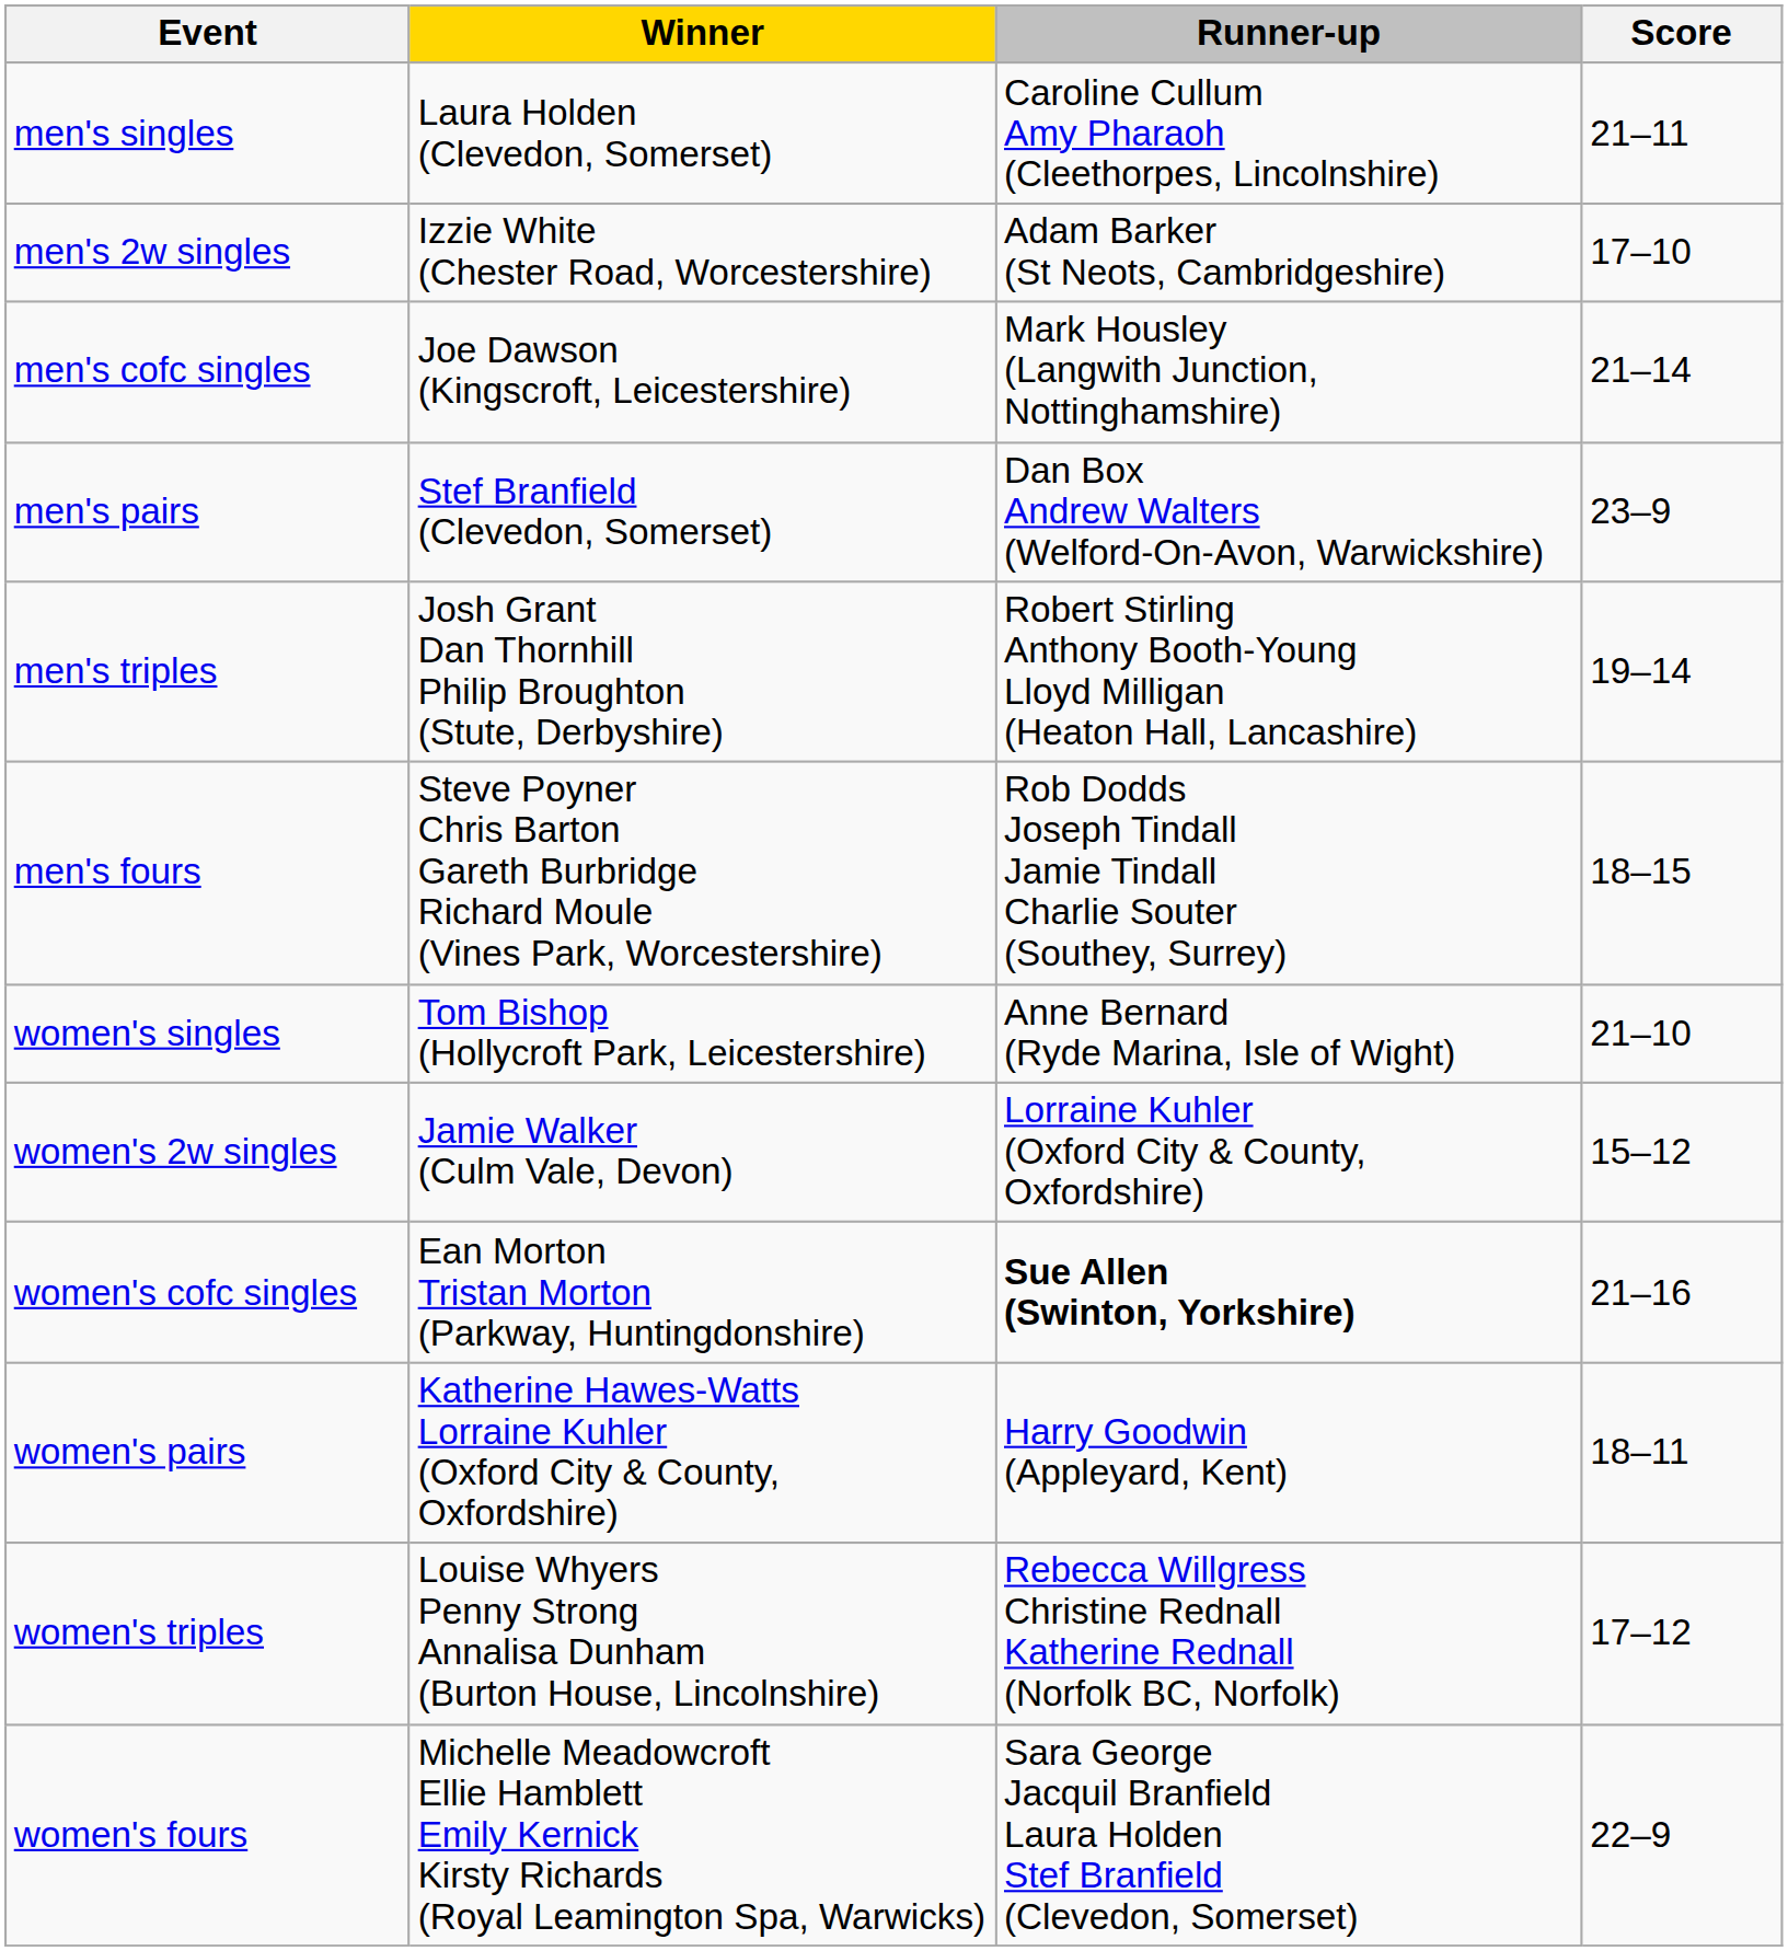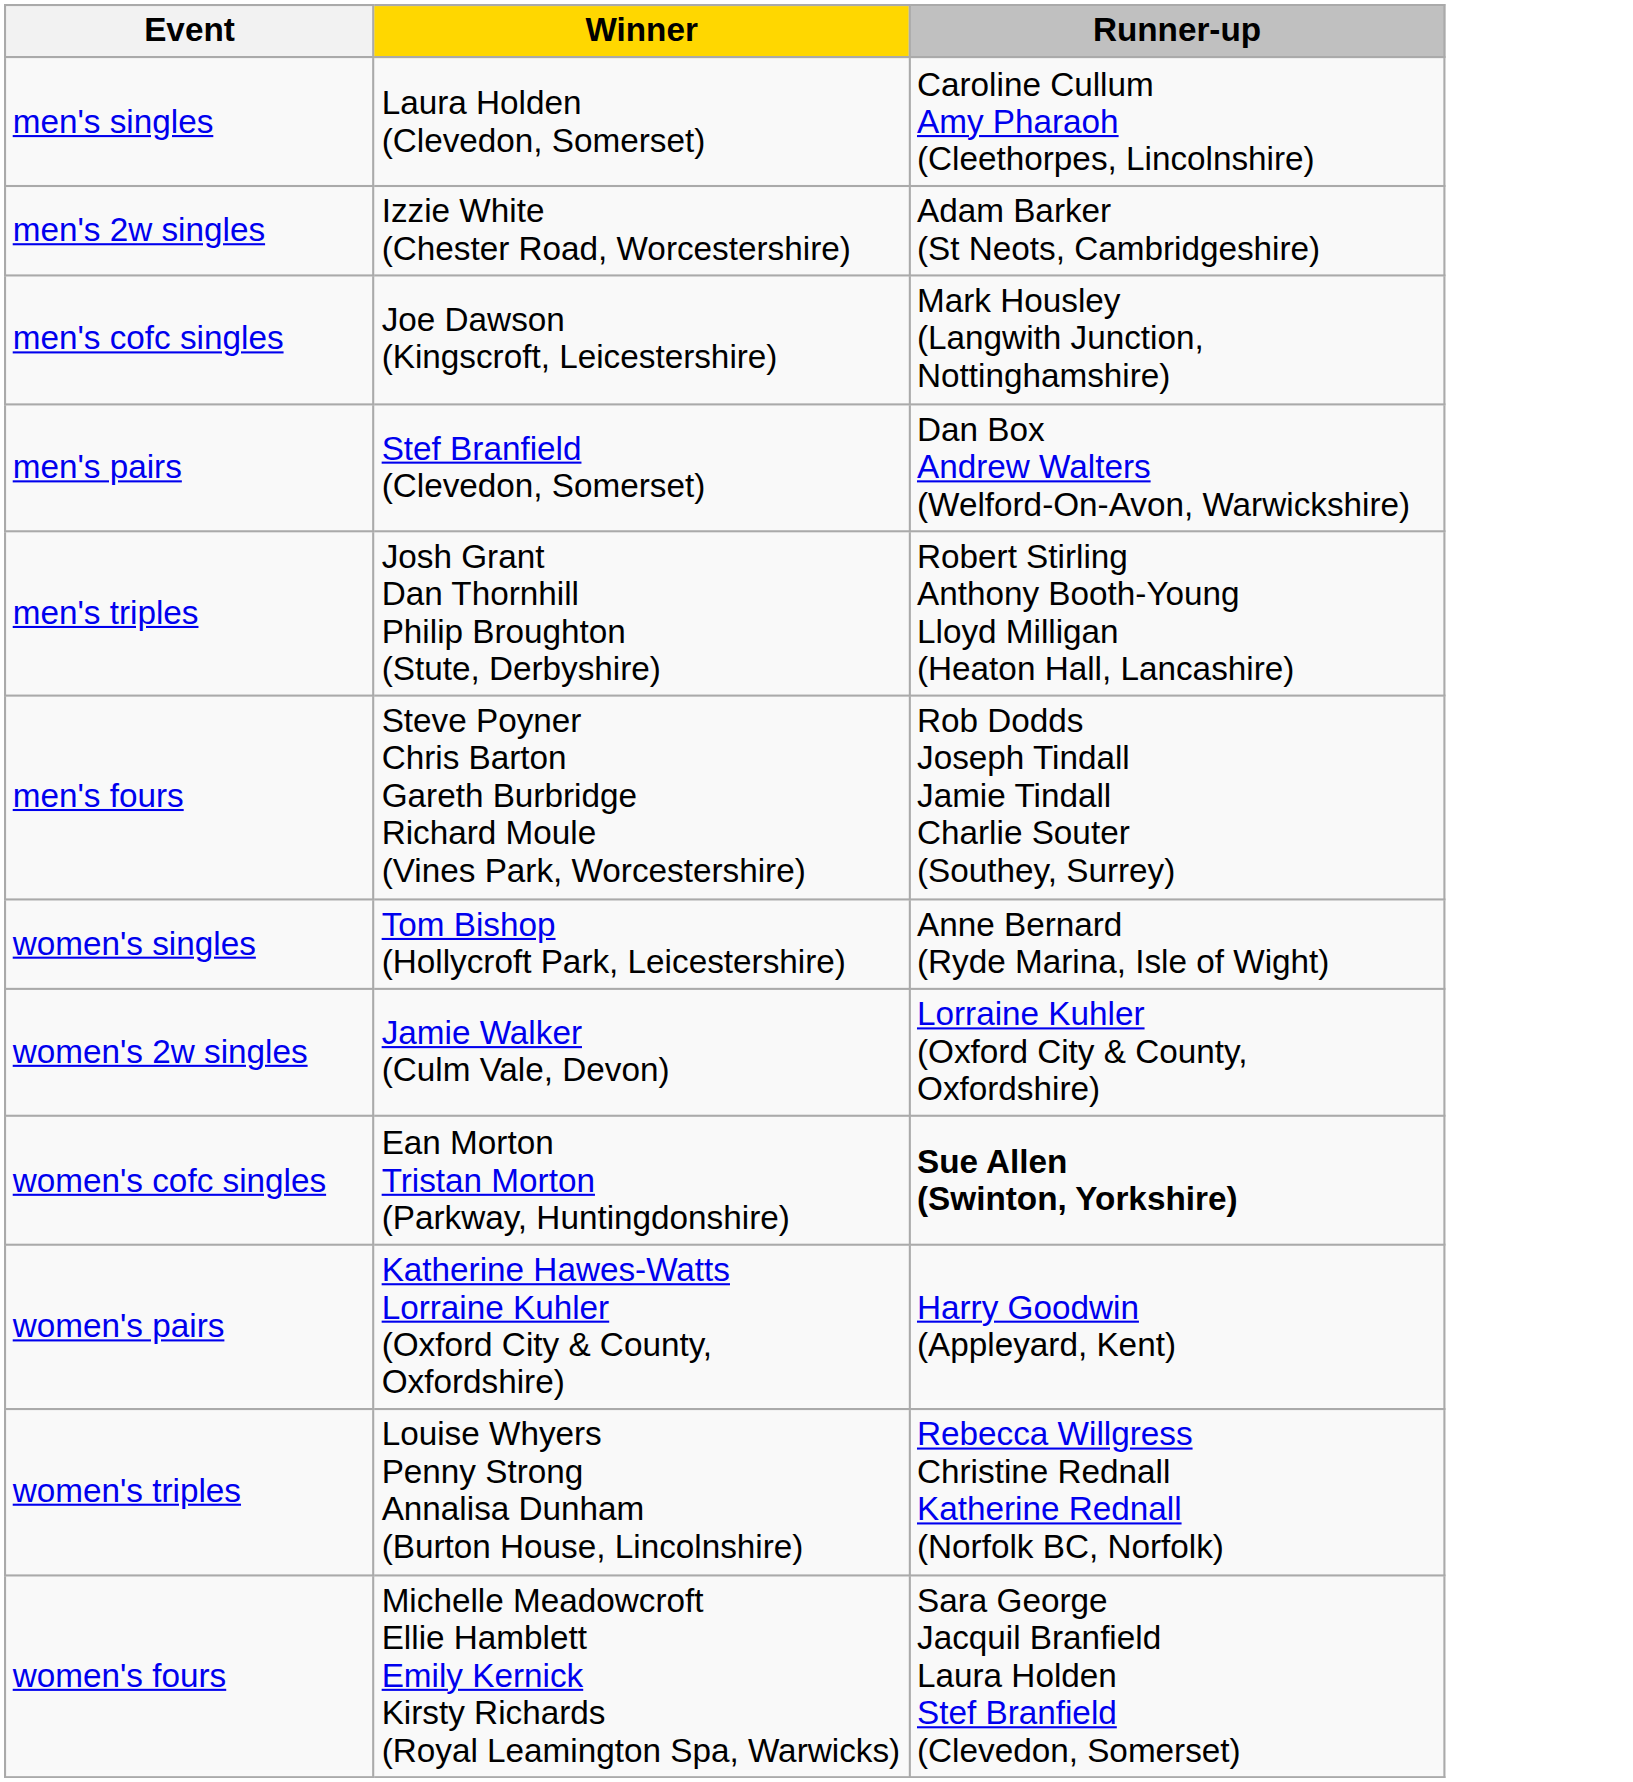- column: Score | 21–11 | 17–10 | 21–14 | 23–9 | 19–14 | 18–15 | 21–10 | 15–12 | 21–16 | 18–11 | 17–12 | 22–9
